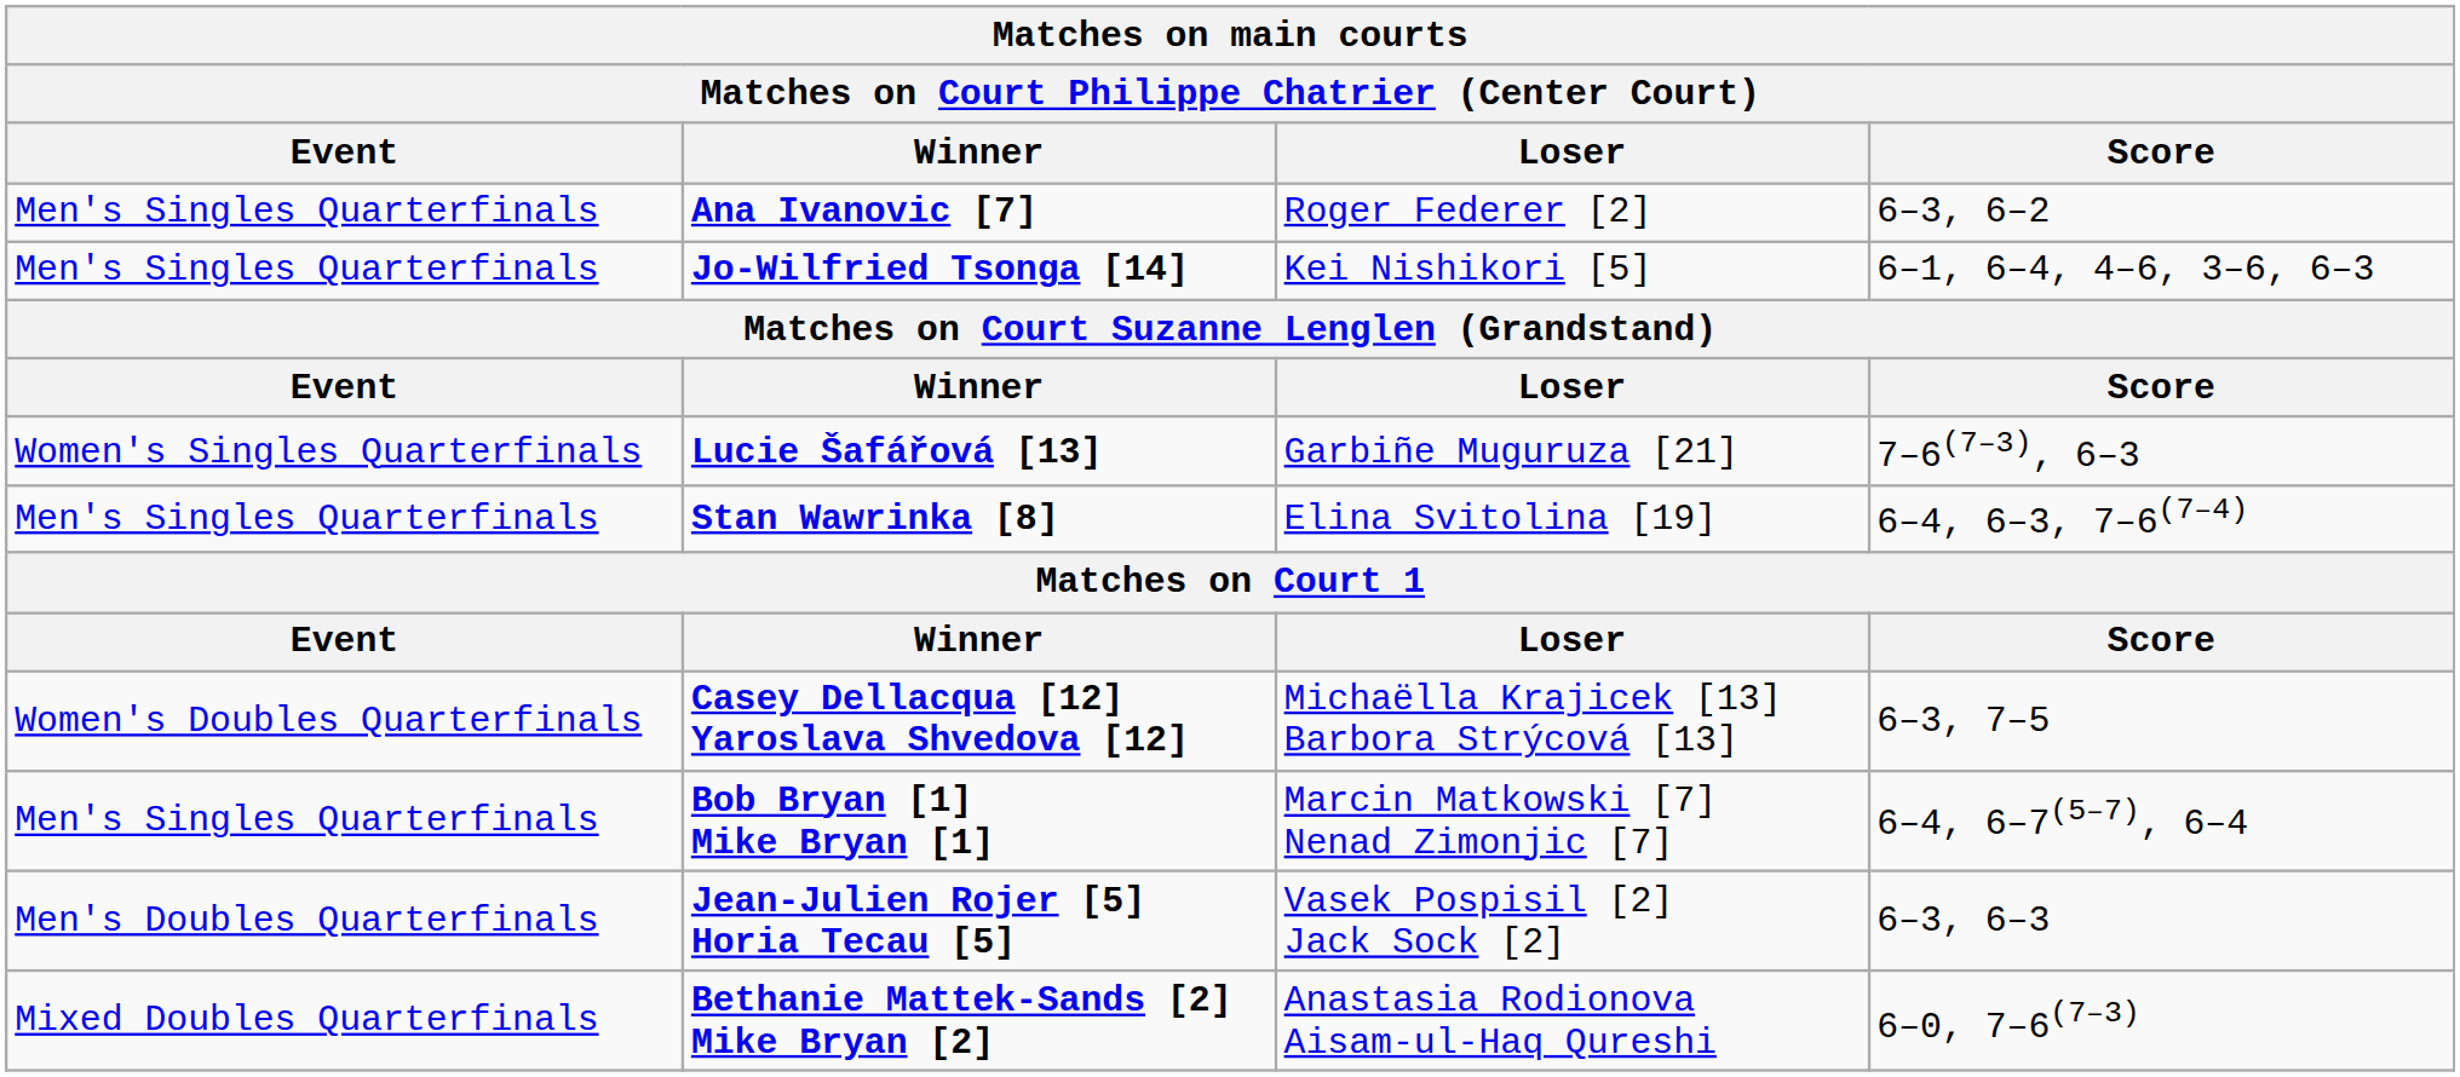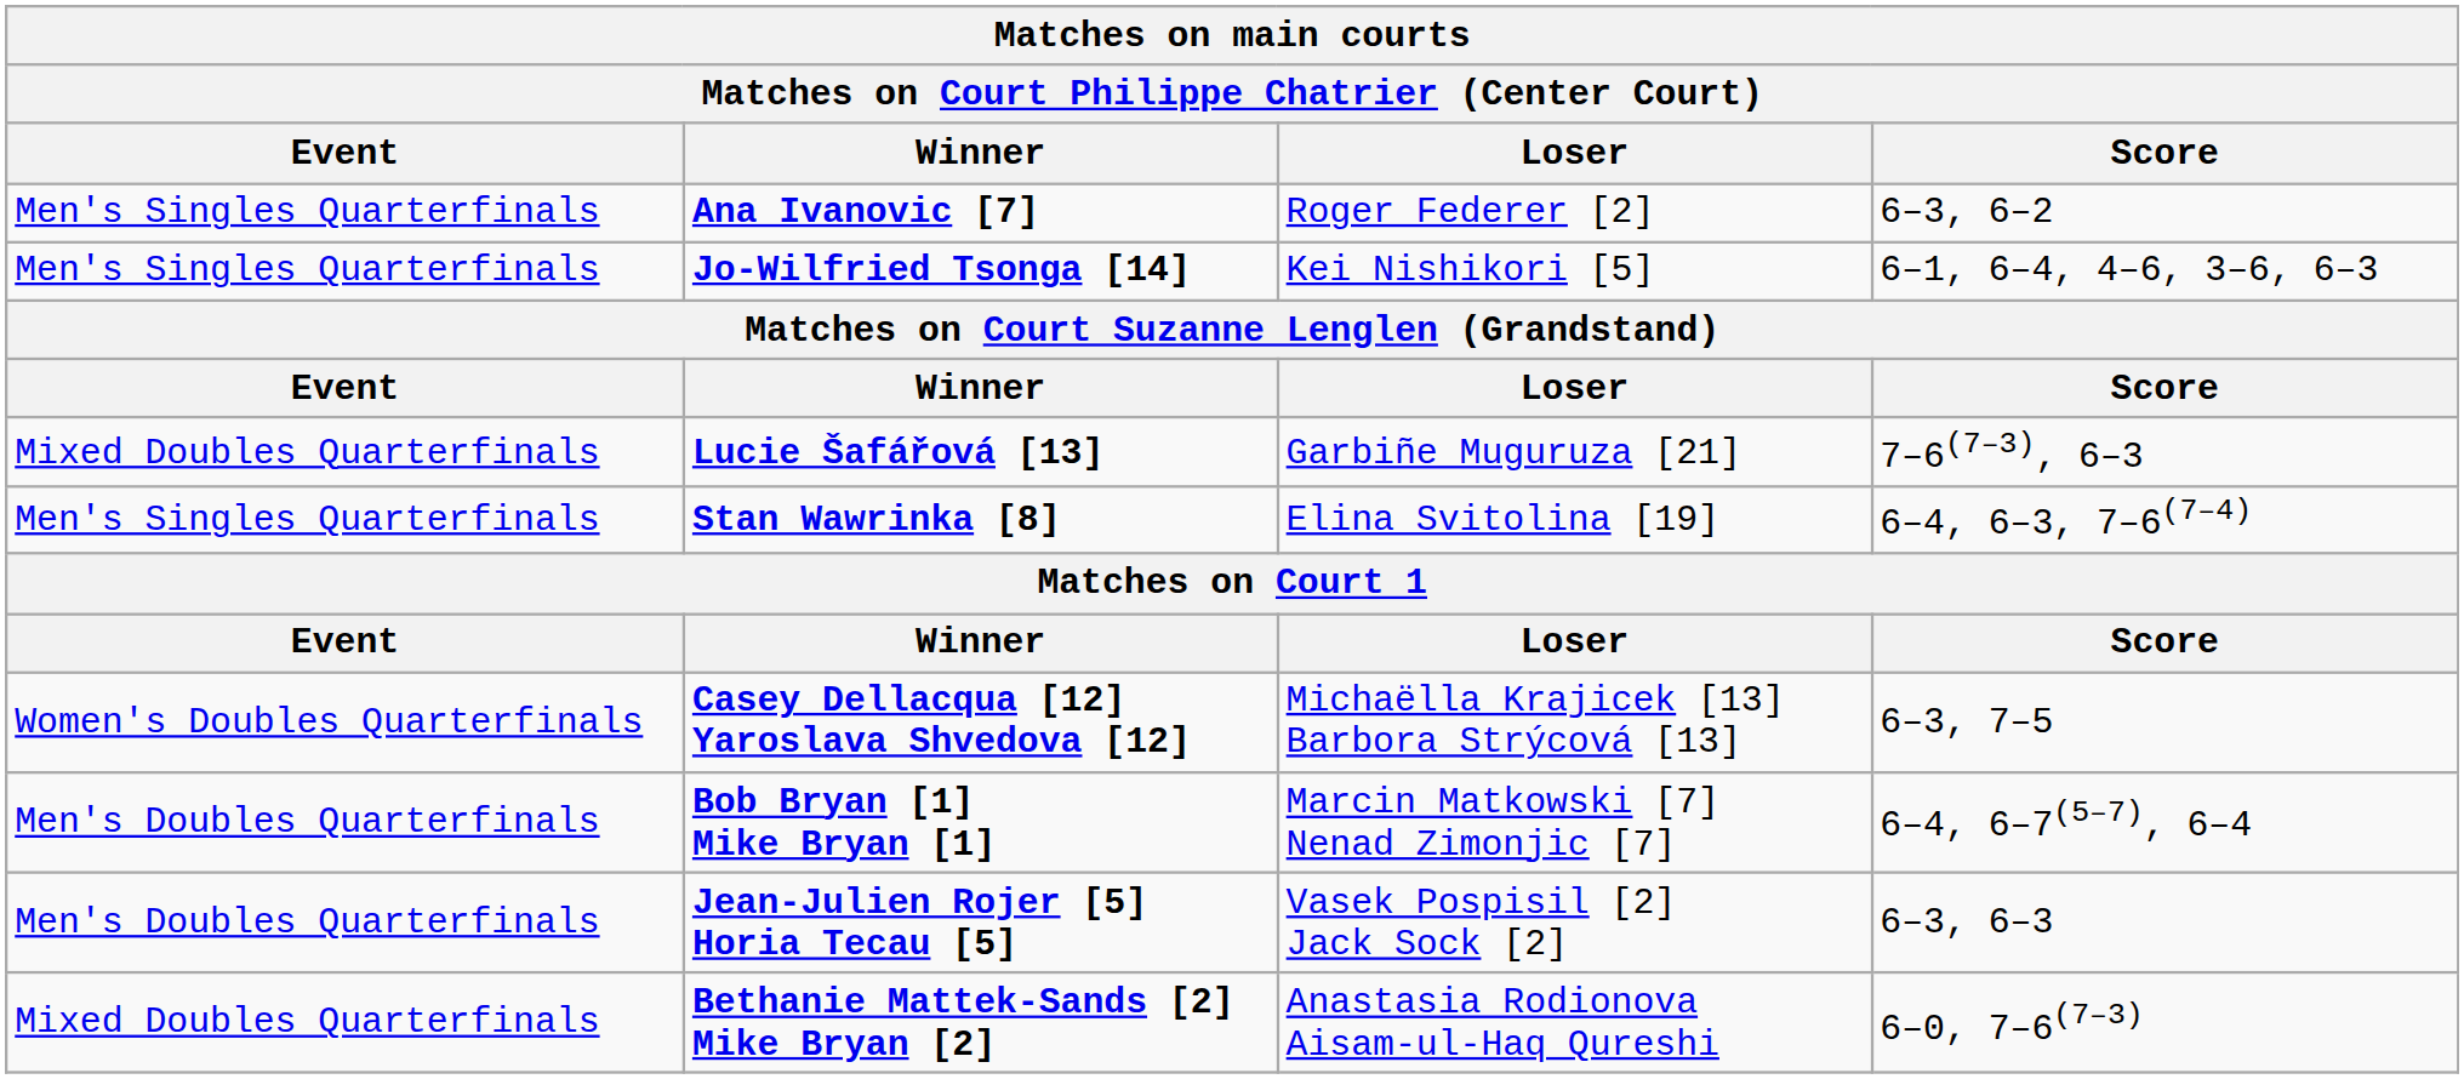Lucie Šafářová [13] | Event: Women's Singles Quarterfinals -> Mixed Doubles Quarterfinals
Bob Bryan [1] Mike Bryan [1] | Event: Men's Singles Quarterfinals -> Men's Doubles Quarterfinals
